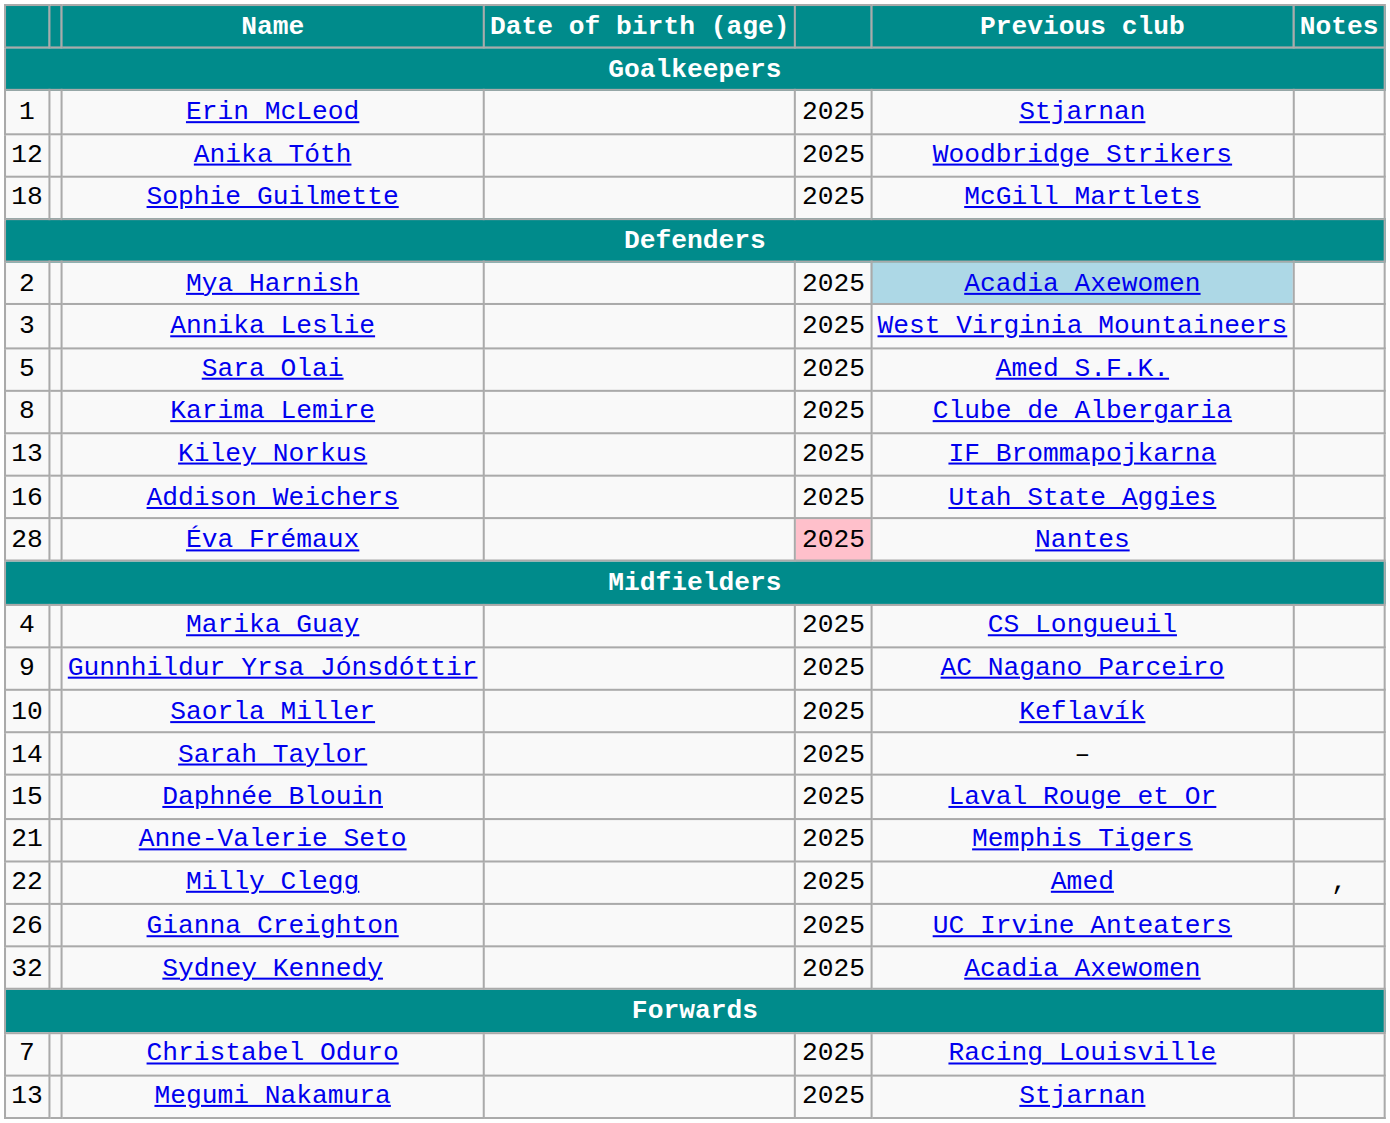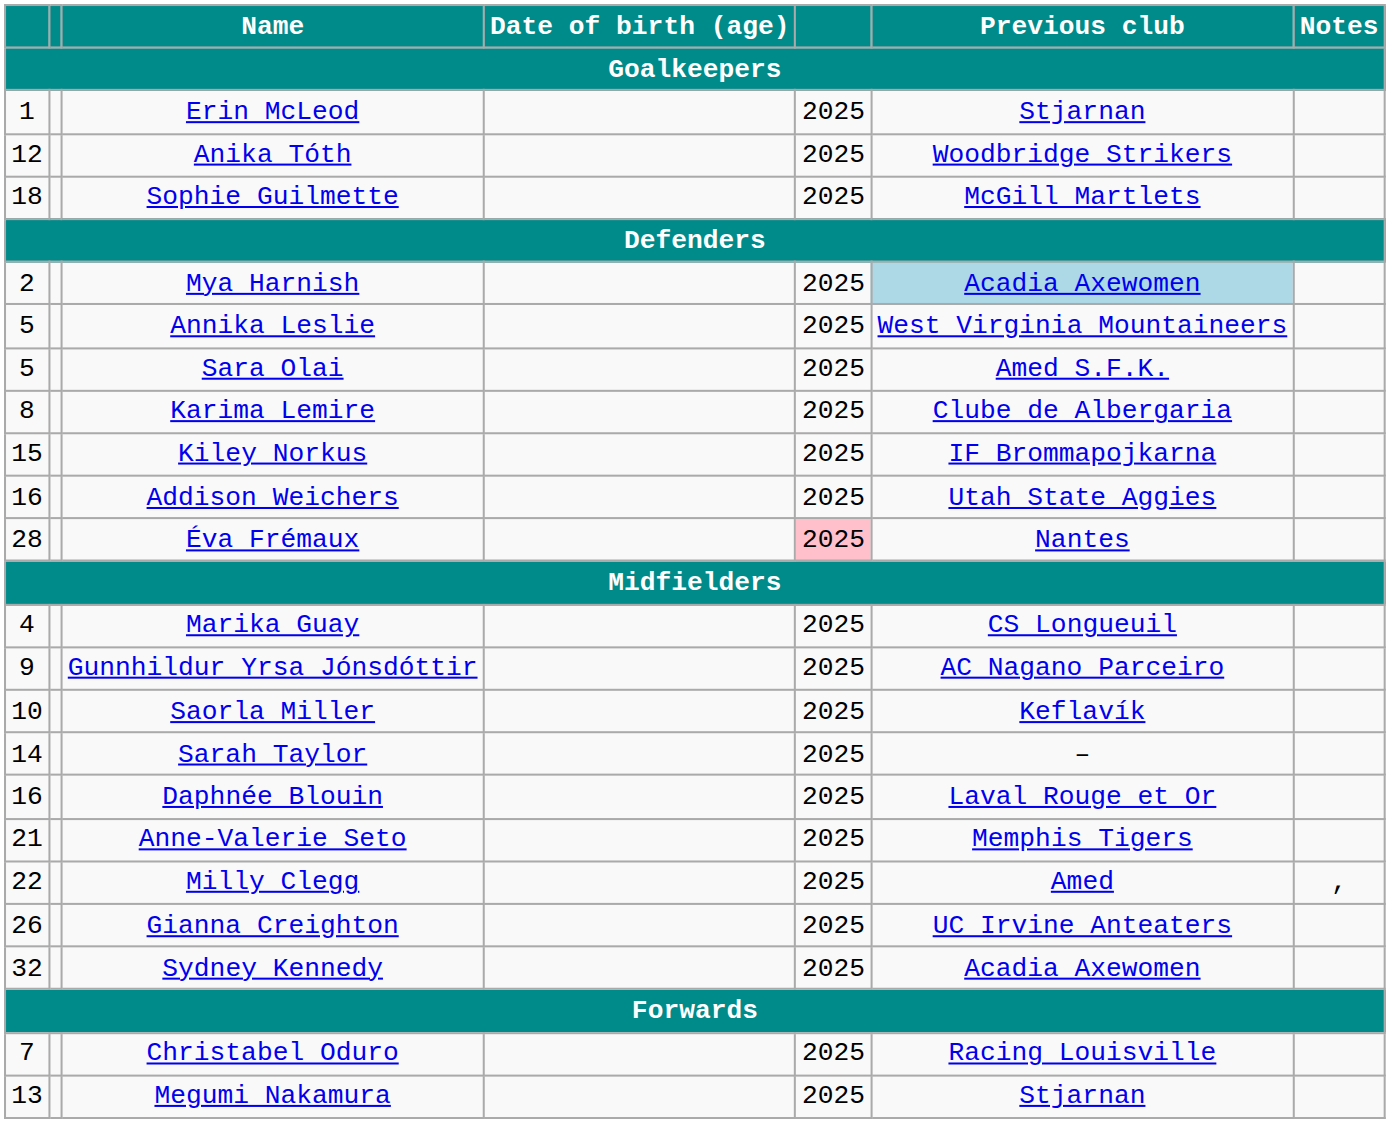Annika Leslie | column 1: 3 -> 5
Kiley Norkus | column 1: 13 -> 15
Daphnée Blouin | column 1: 15 -> 16
